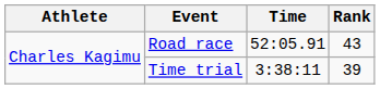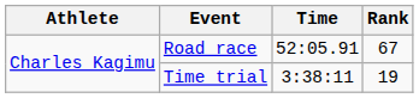Road race | Rank: 43 -> 67
Time trial | Rank: 39 -> 19
